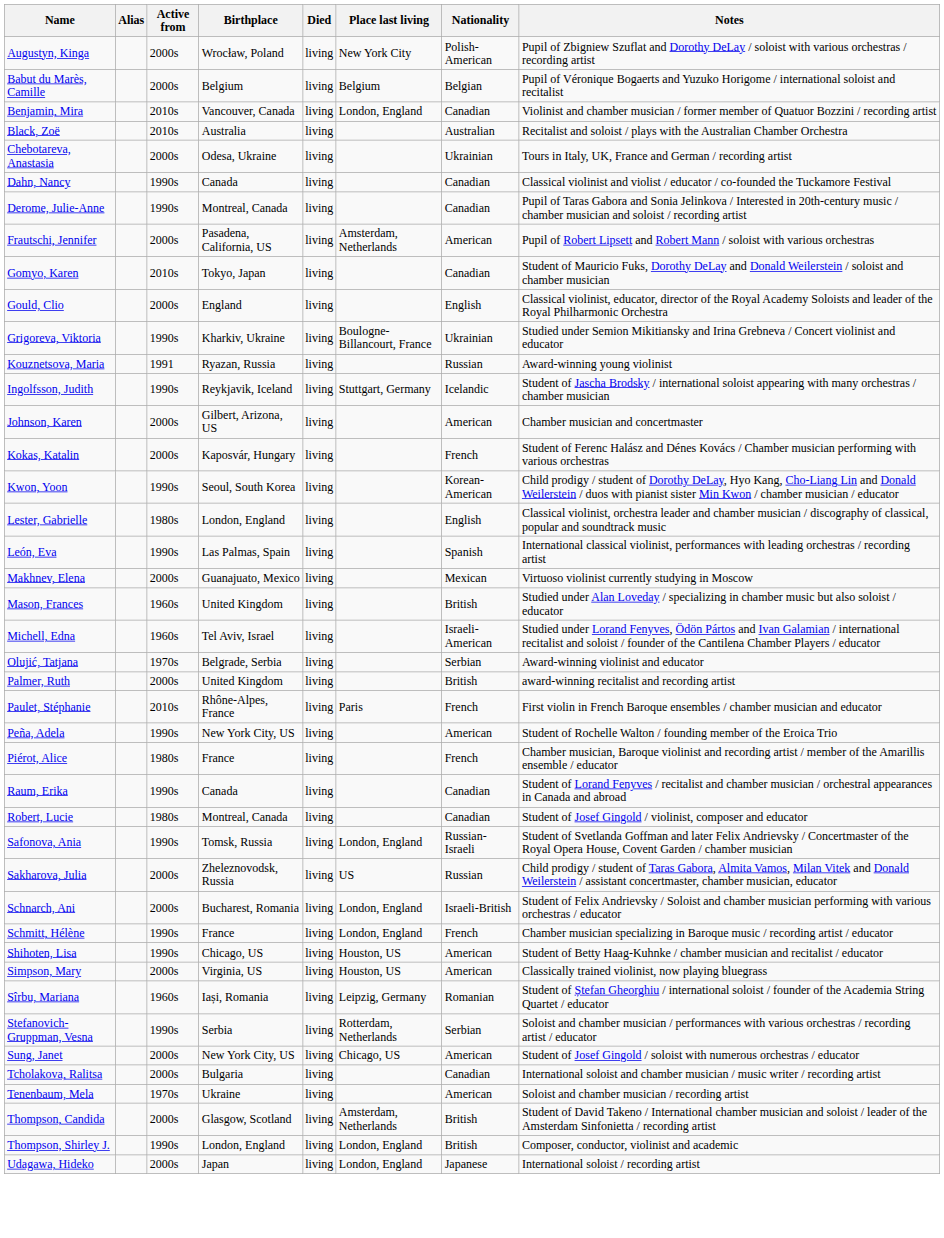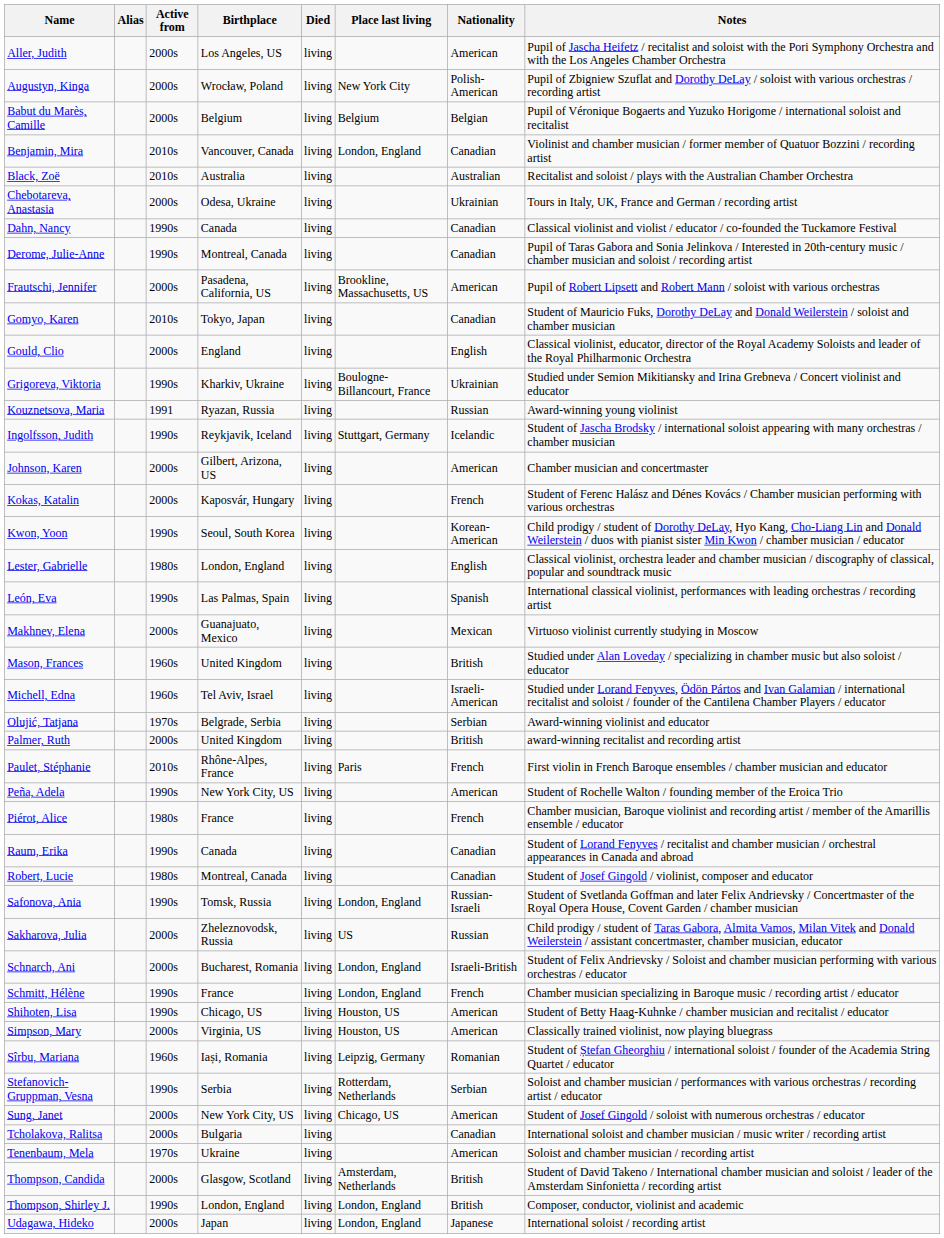+ row: Aller, Judith | 2000s | Los Angeles, US | living | American | Pupil of Jascha Heifetz / recitalist and soloist with the Pori Symphony Orchestra and with the Los Angeles Chamber Orchestra
Frautschi, Jennifer | Place last living: Amsterdam, Netherlands -> Brookline, Massachusetts, US
